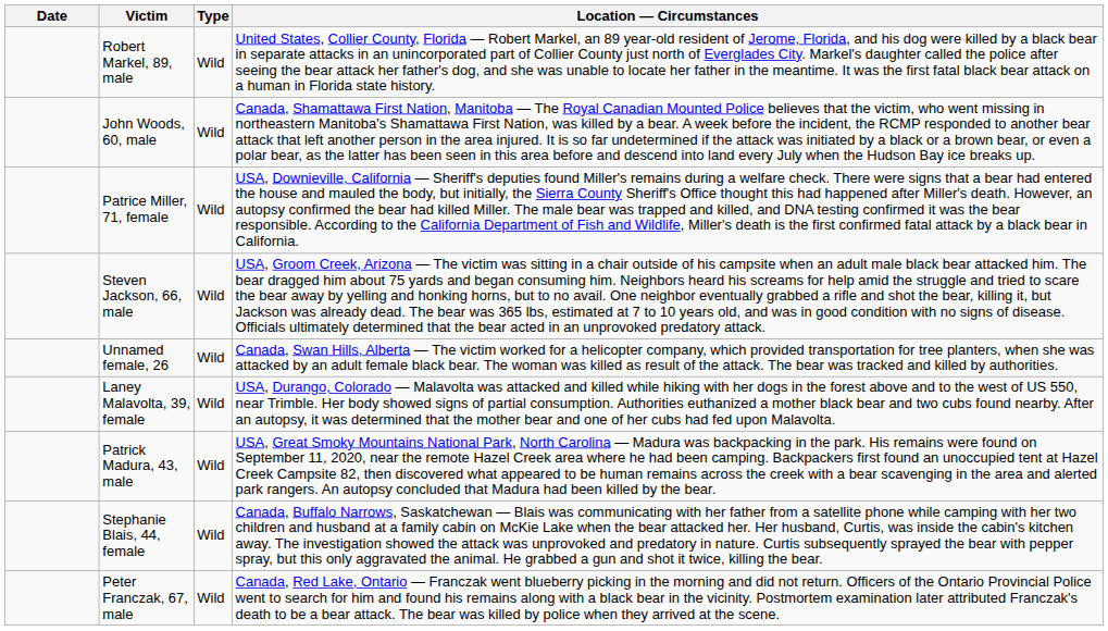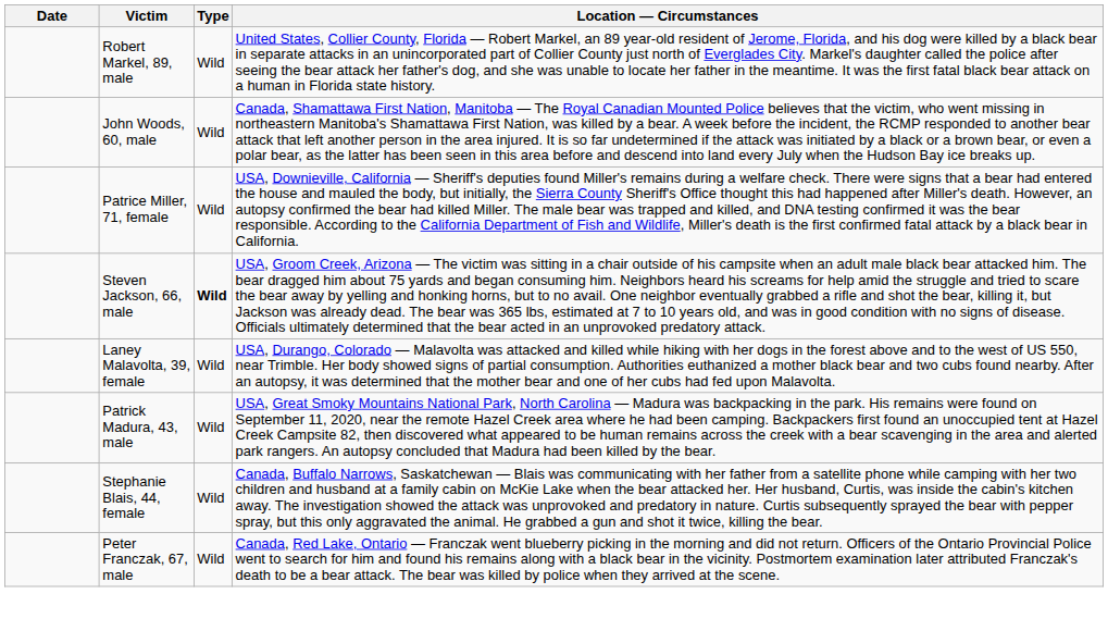Steven Jackson, 66, male | Type: normal -> bold
- row: Unnamed female, 26 | Wild | Canada, Swan Hills, Alberta — The victim worked for a helicopter company, which provided transportation for tree planters, when she was attacked by an adult female black bear. The woman was killed as result of the attack. The bear was tracked and killed by authorities.
